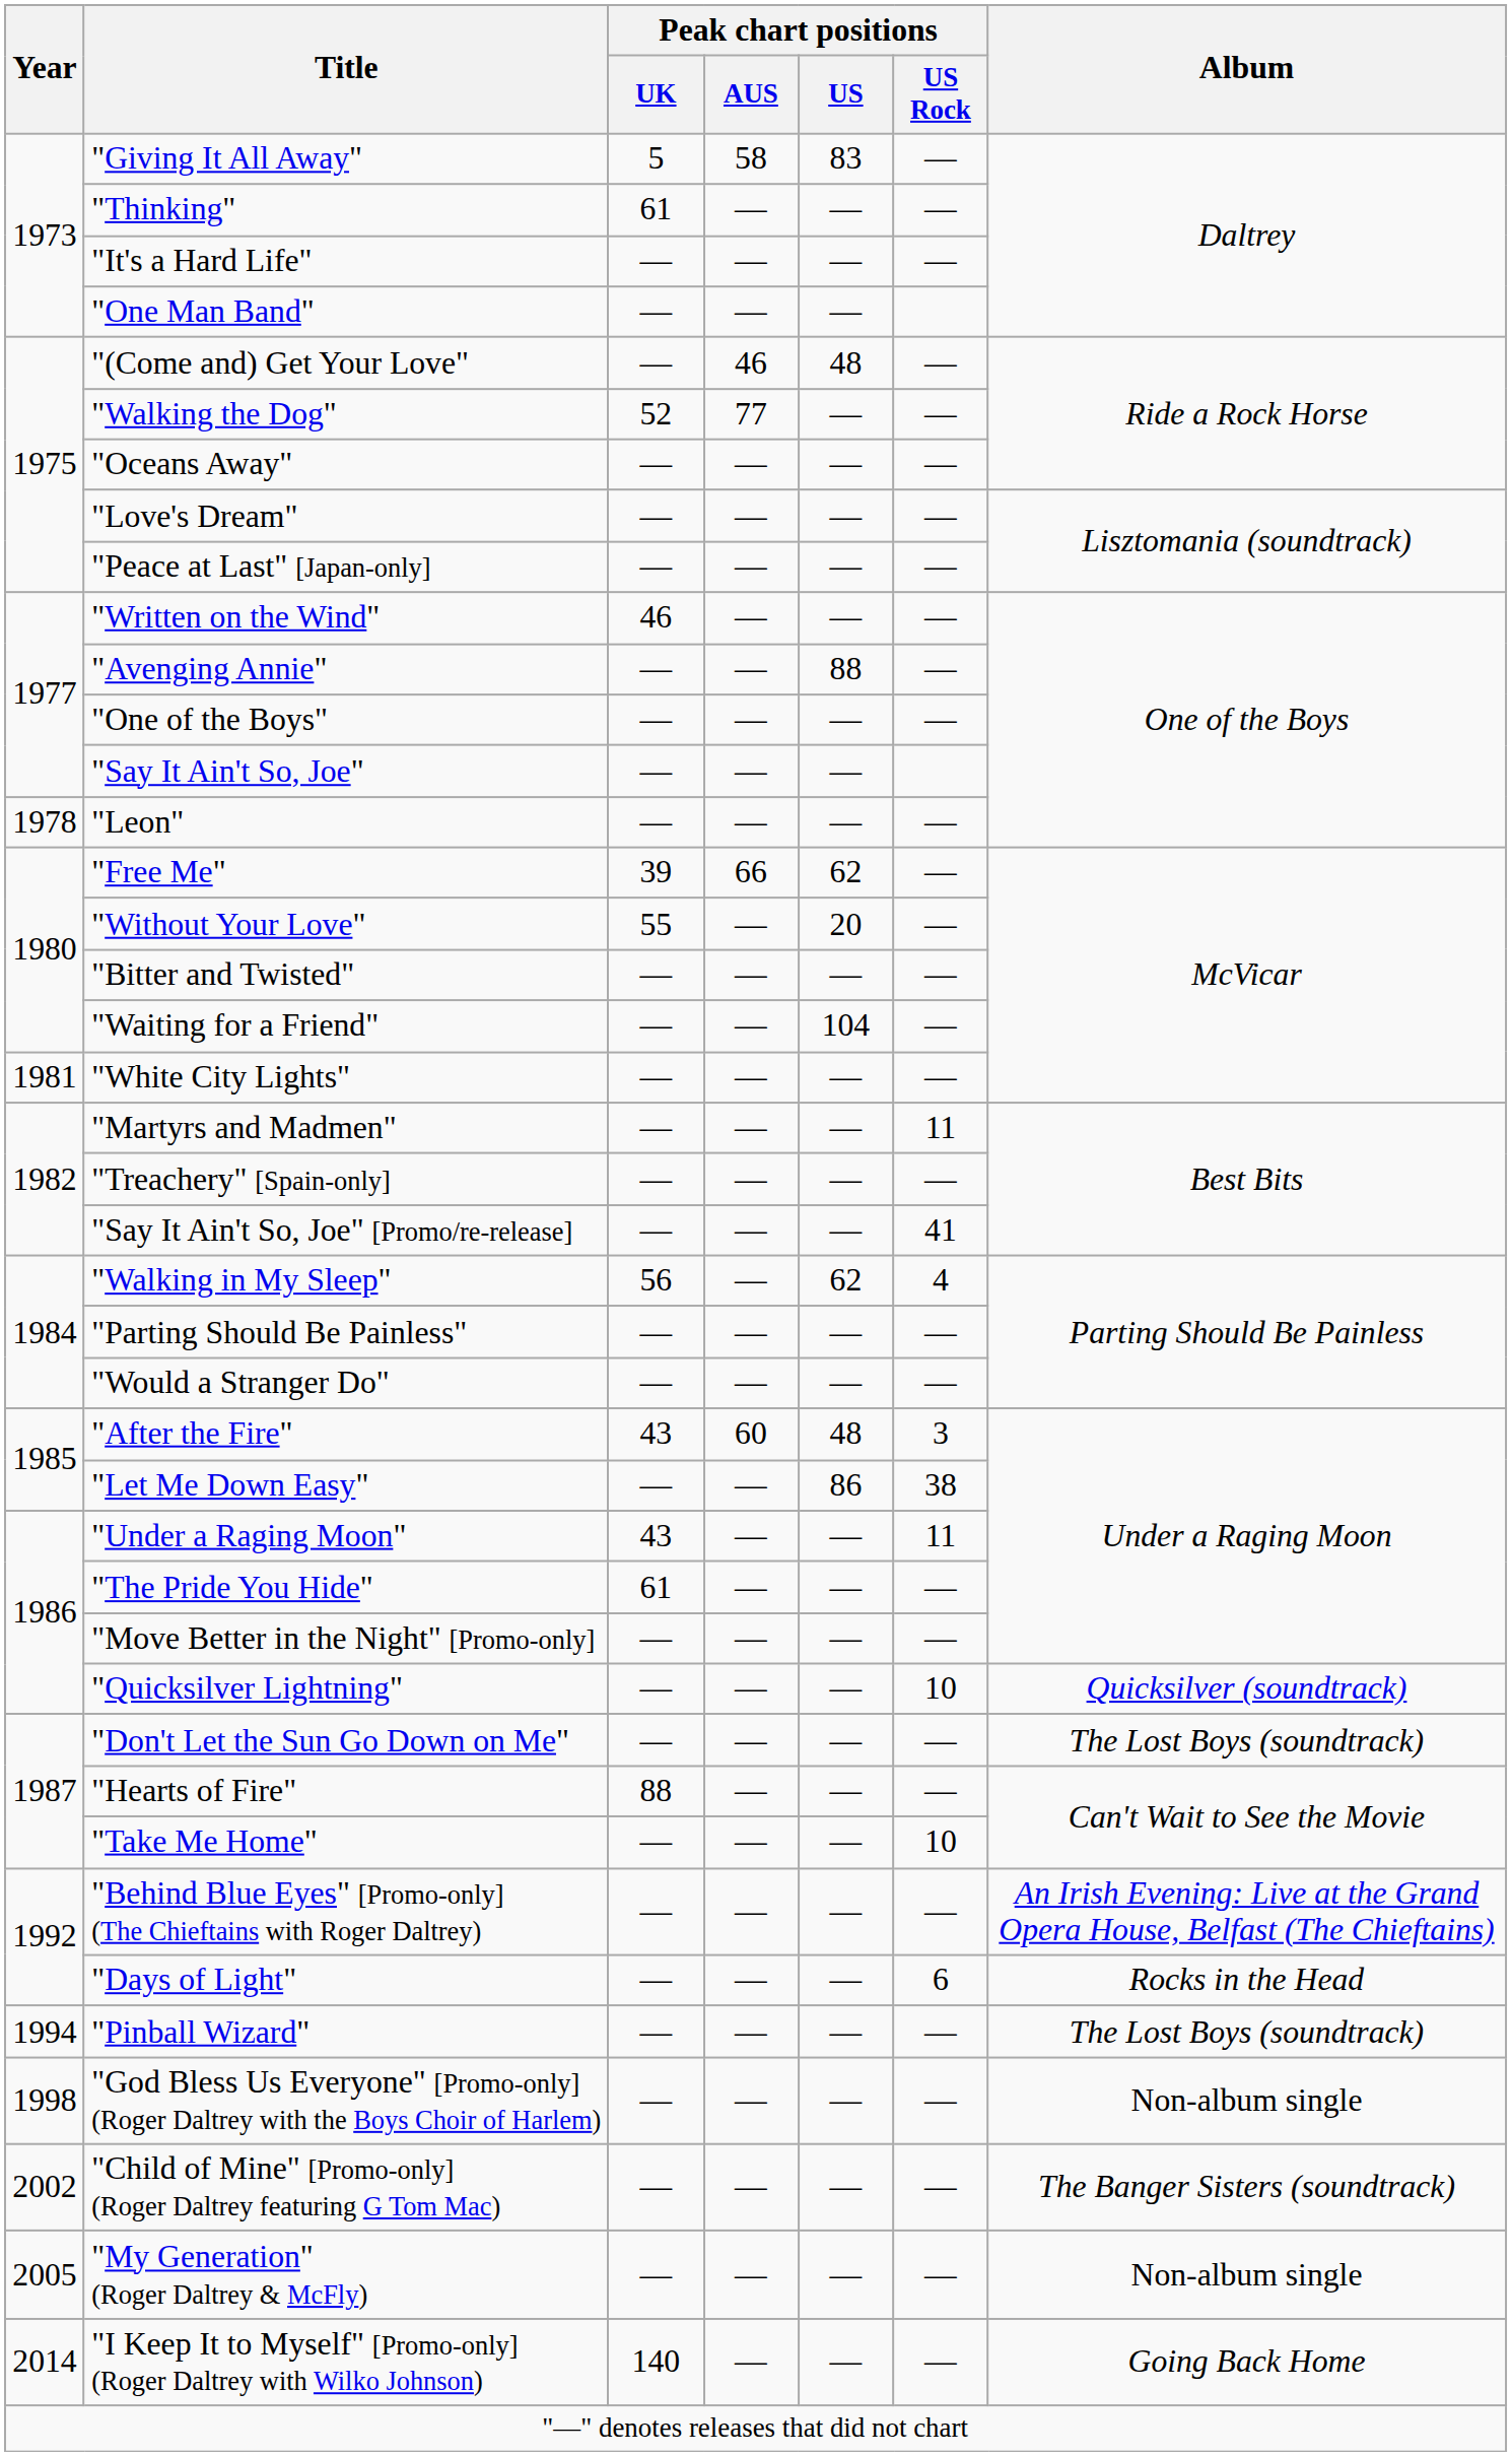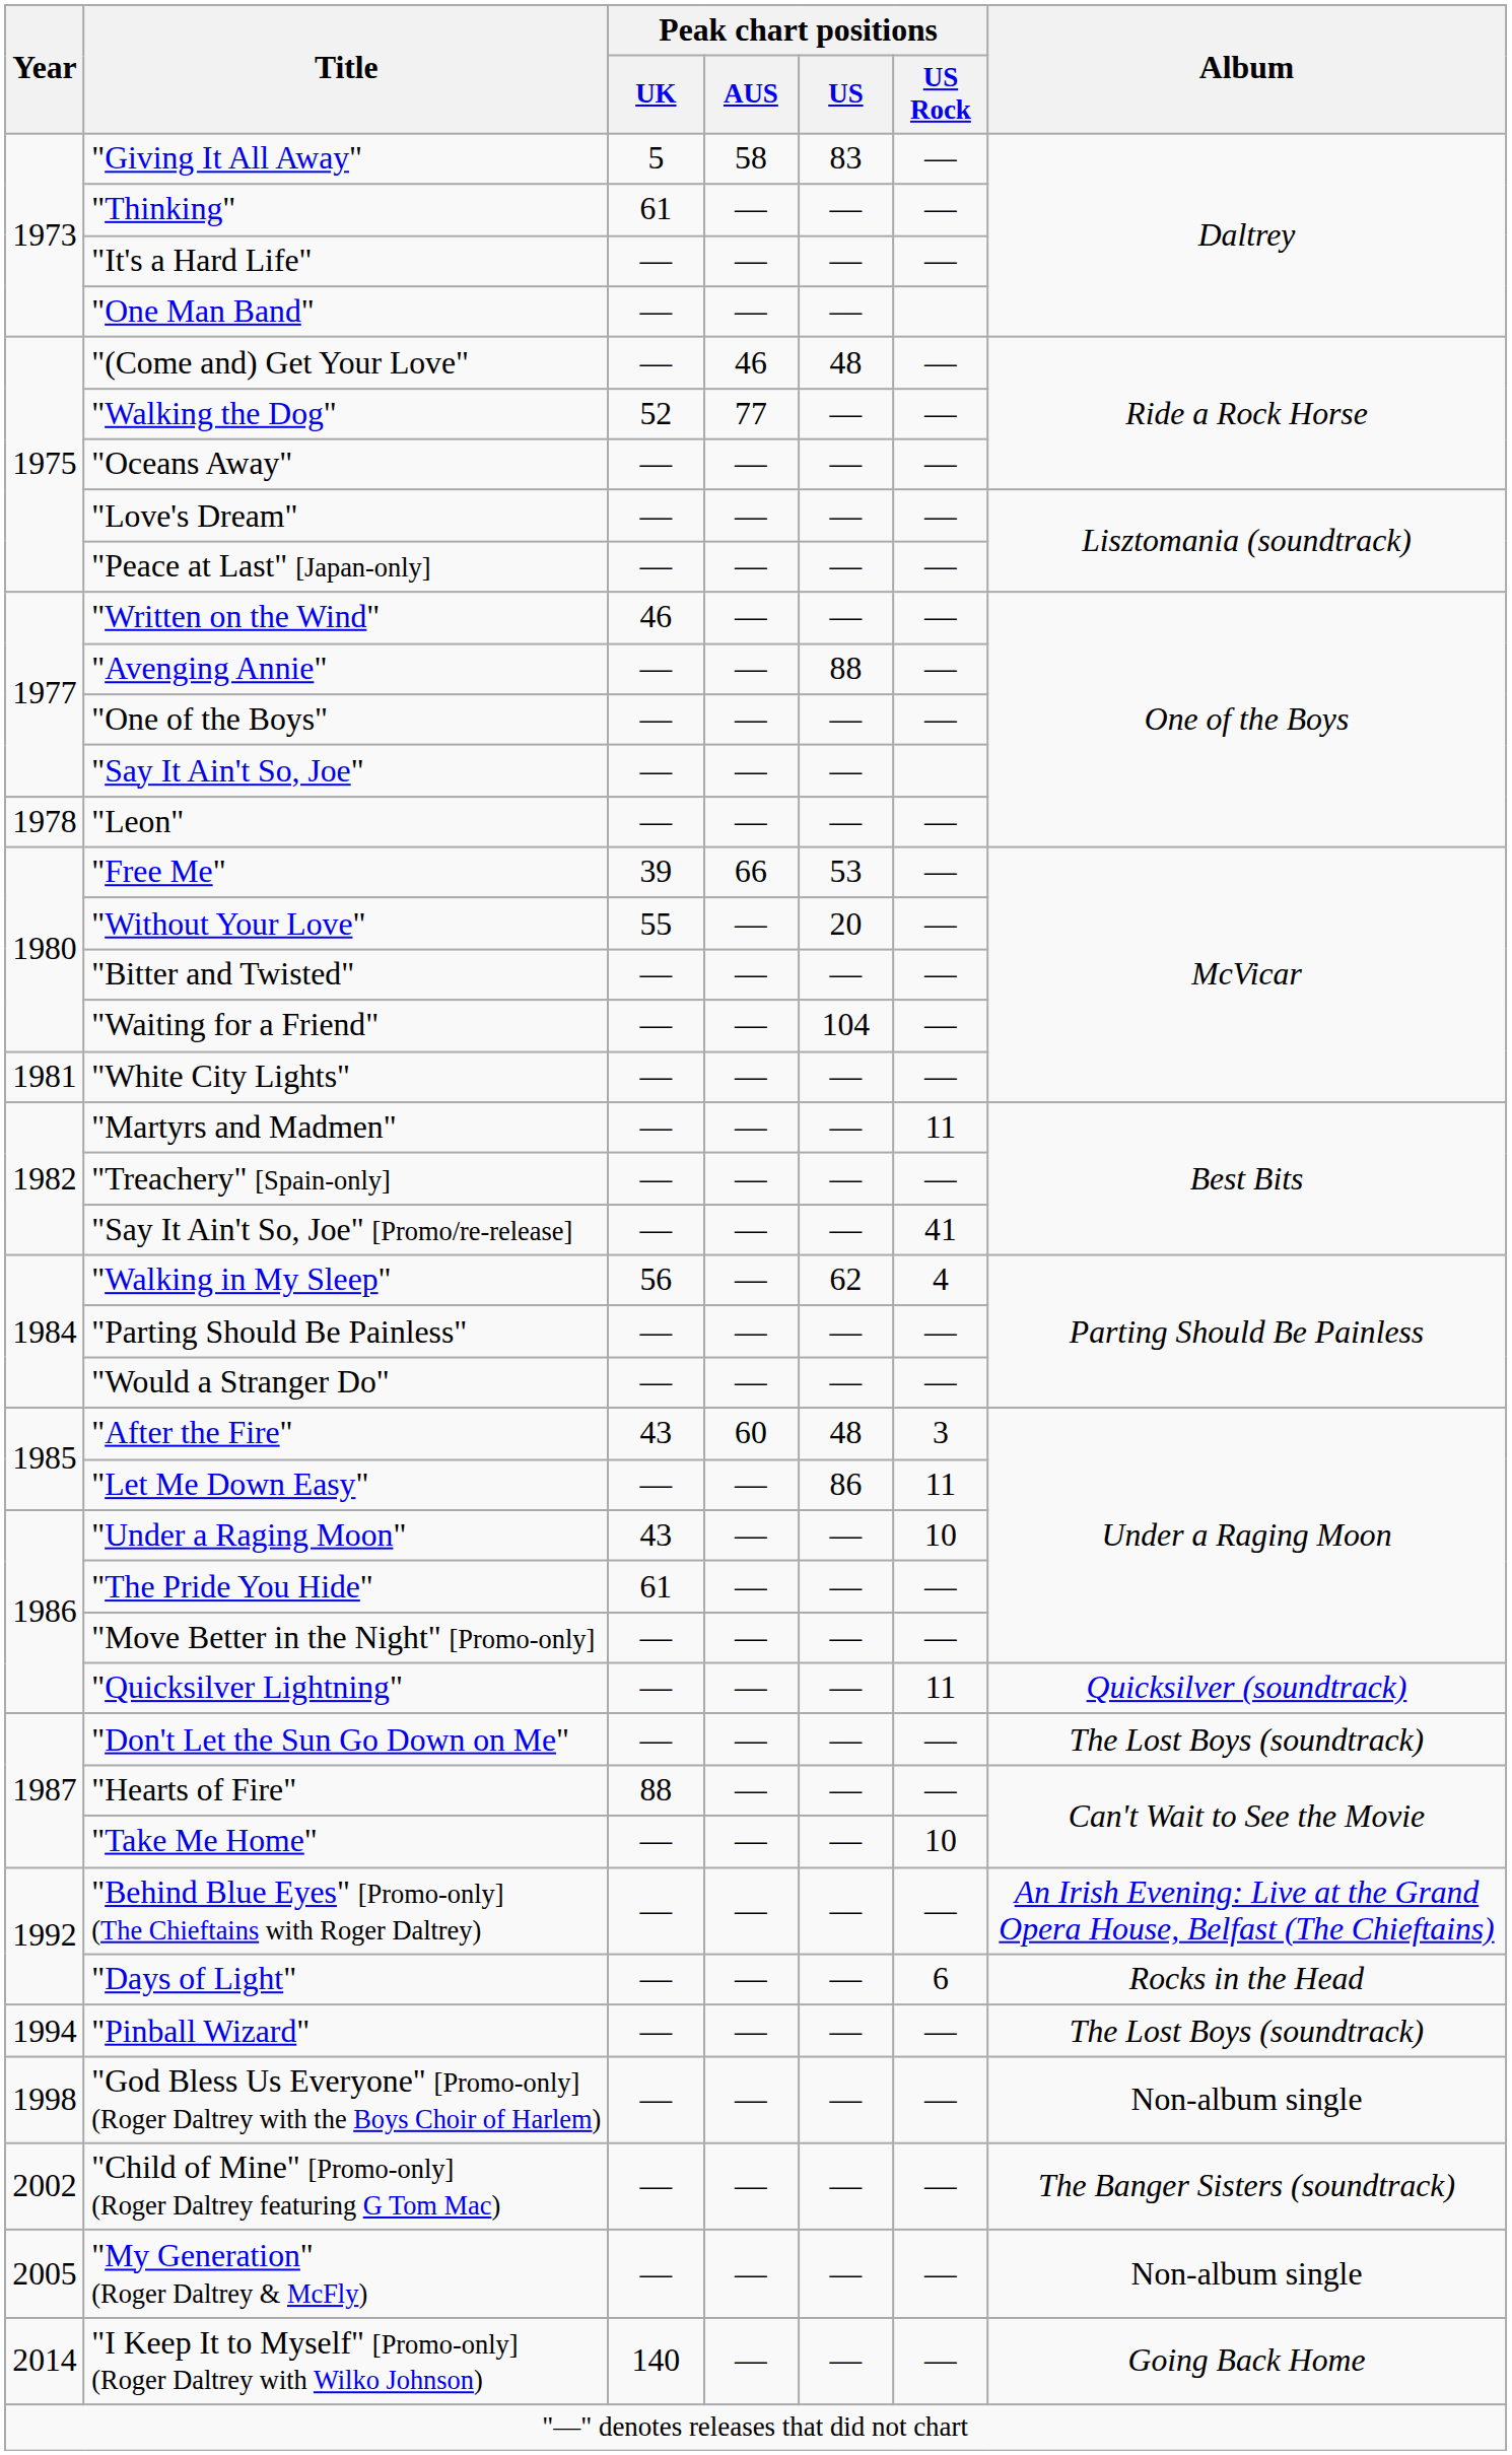"Free Me" | Peak chart positions / US: 62 -> 53
"Let Me Down Easy" | Peak chart positions / US Rock: 38 -> 11
"Under a Raging Moon" | Peak chart positions / US Rock: 11 -> 10
"Quicksilver Lightning" | Peak chart positions / US Rock: 10 -> 11
